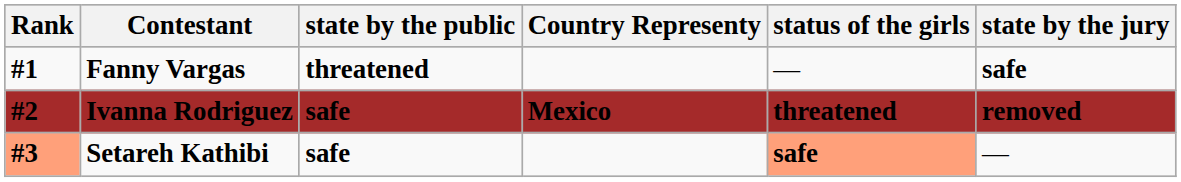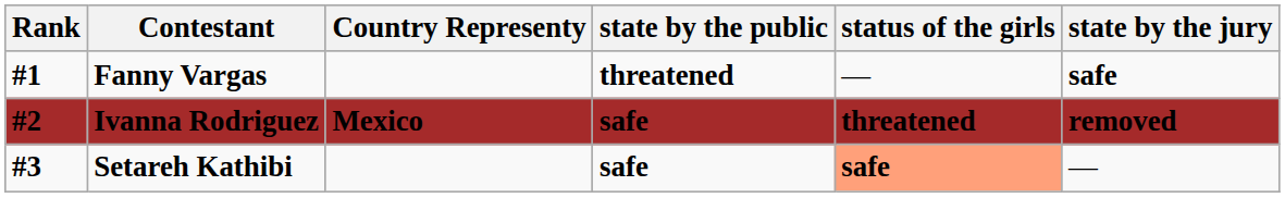columns swapped: Country Representy <-> state by the public
Setareh Kathibi | Rank: lightsalmon background -> no background
